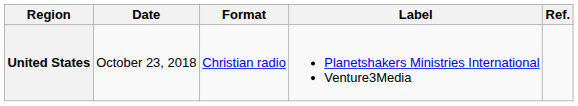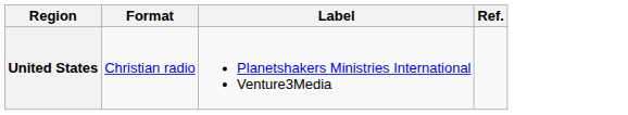- column: Date | October 23, 2018
